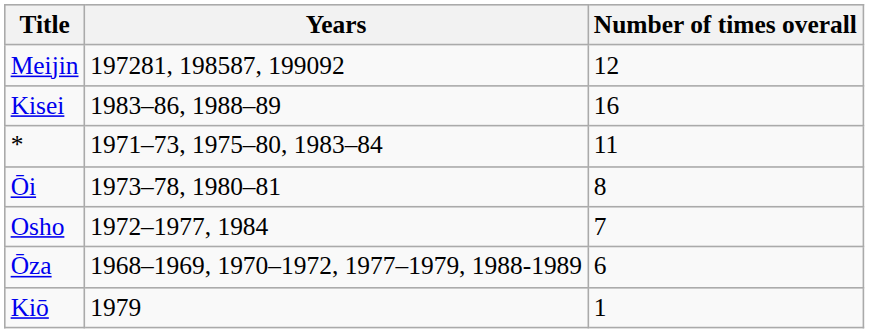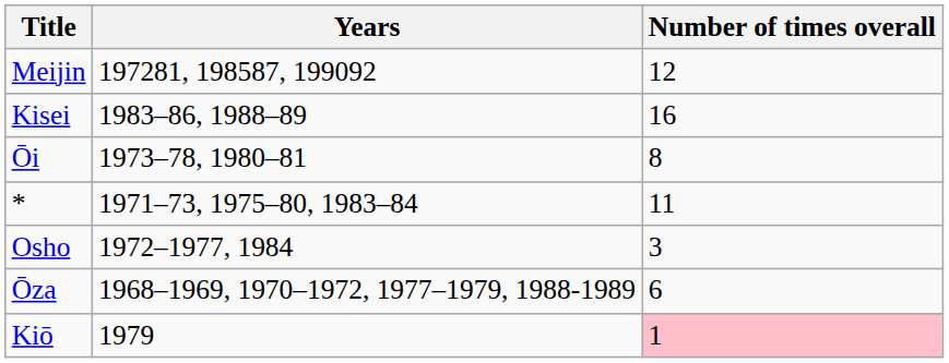rows swapped: * <-> Ōi
Osho | Number of times overall: 7 -> 3
Kiō | Number of times overall: no background -> pink background
